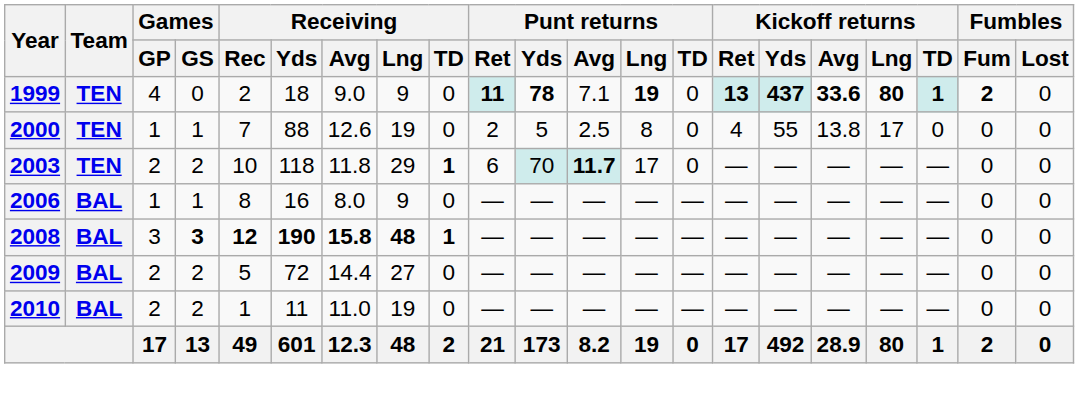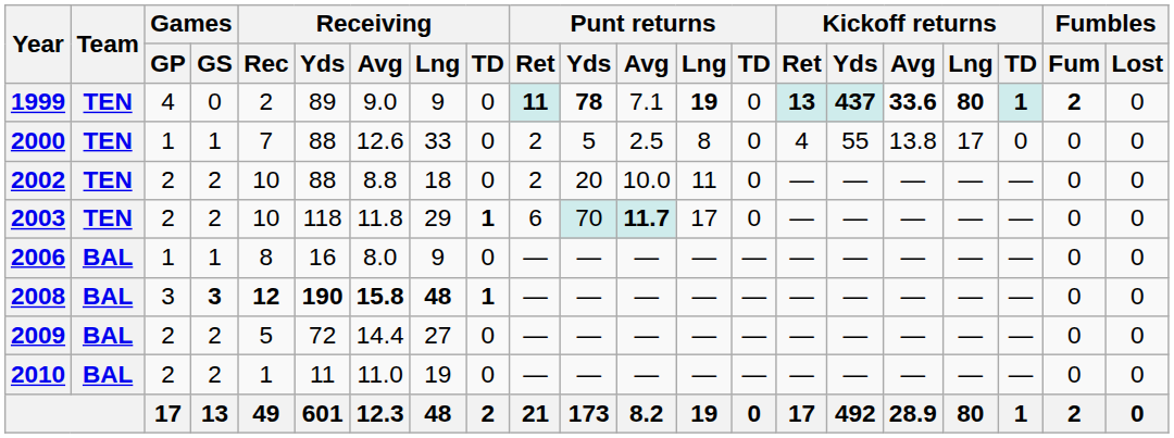1999 | Receiving / Yds: 18 -> 89
2000 | Receiving / Lng: 19 -> 33
+ row: 2002 | TEN | 2 | 2 | 10 | 88 | 8.8 | 18 | 0 | 2 | 20 | 10.0 | 11 | 0 | — | — | — | — | — | 0 | 0
